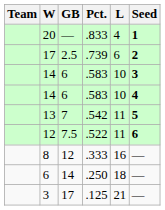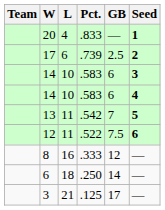columns swapped: L <-> GB
